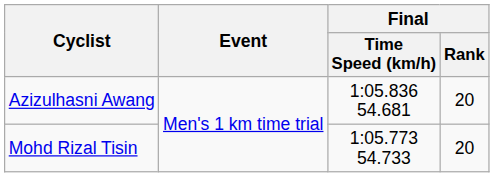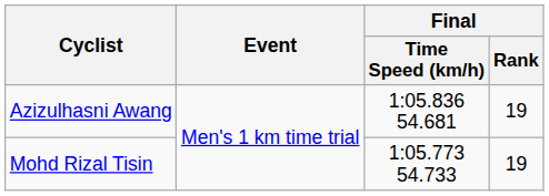Azizulhasni Awang | Final / Rank: 20 -> 19
Mohd Rizal Tisin | Final / Rank: 20 -> 19
